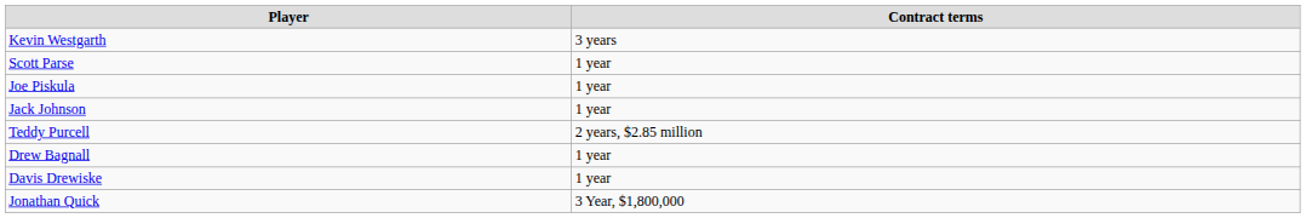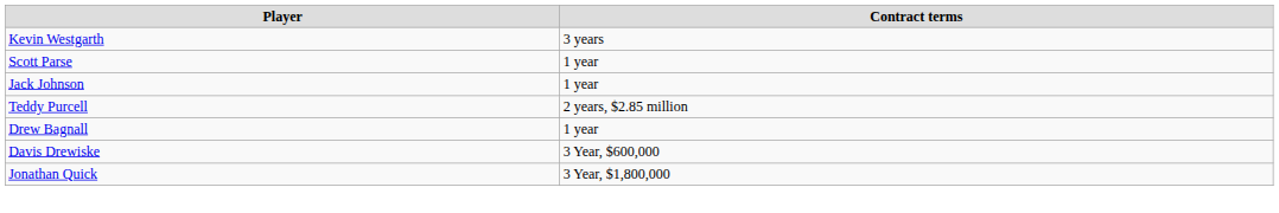- row: Joe Piskula | 1 year
Davis Drewiske | Contract terms: 1 year -> 3 Year, $600,000
